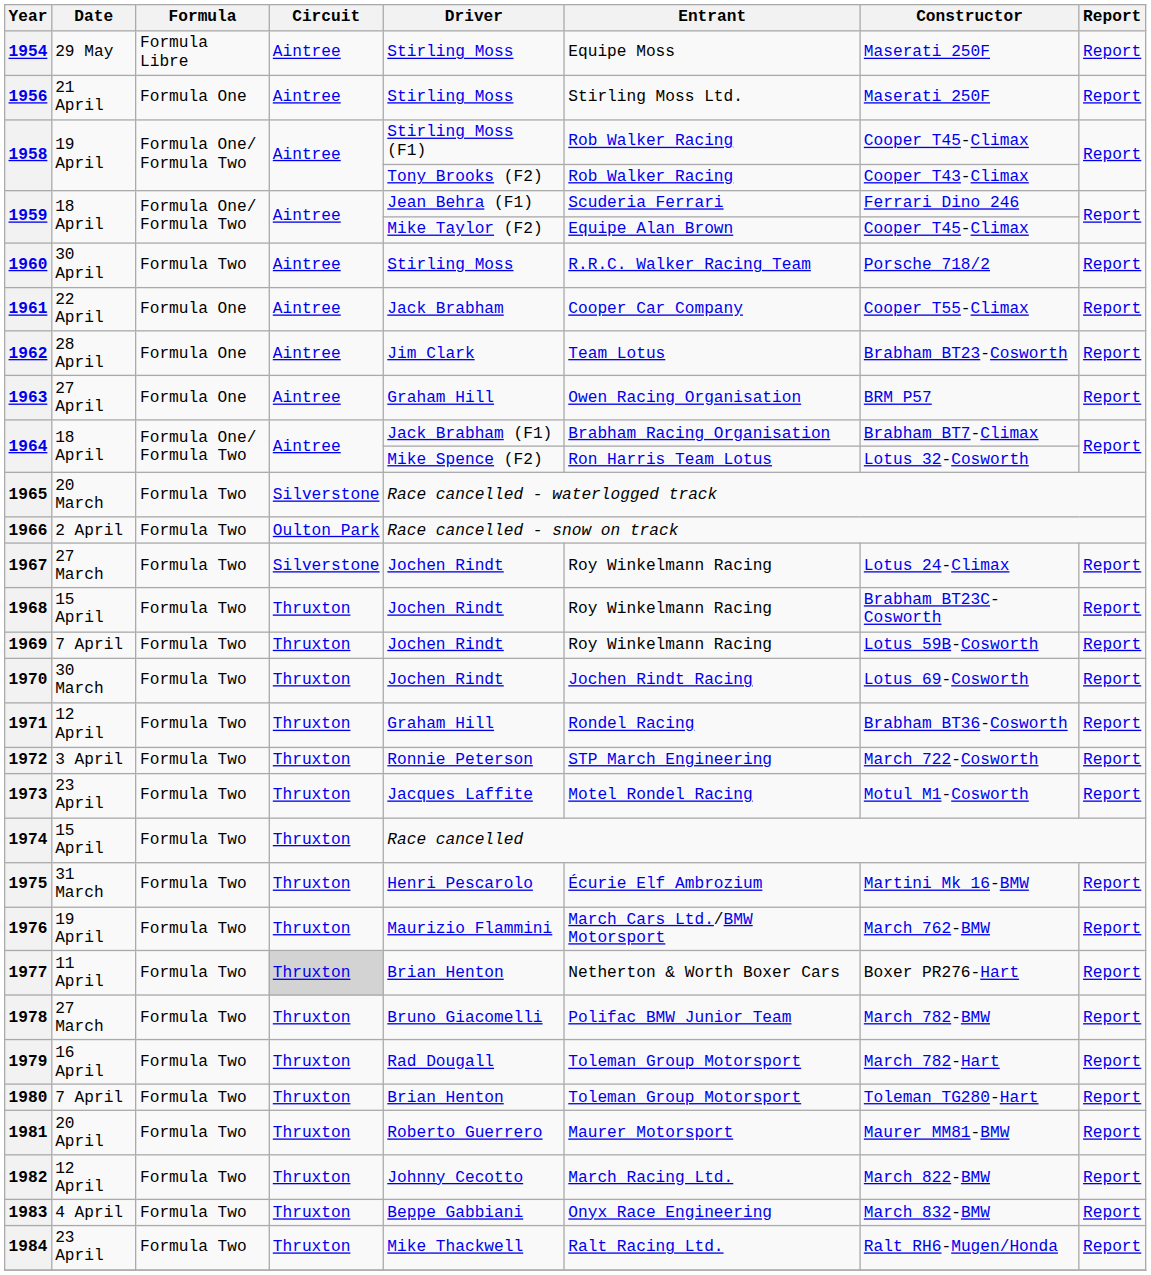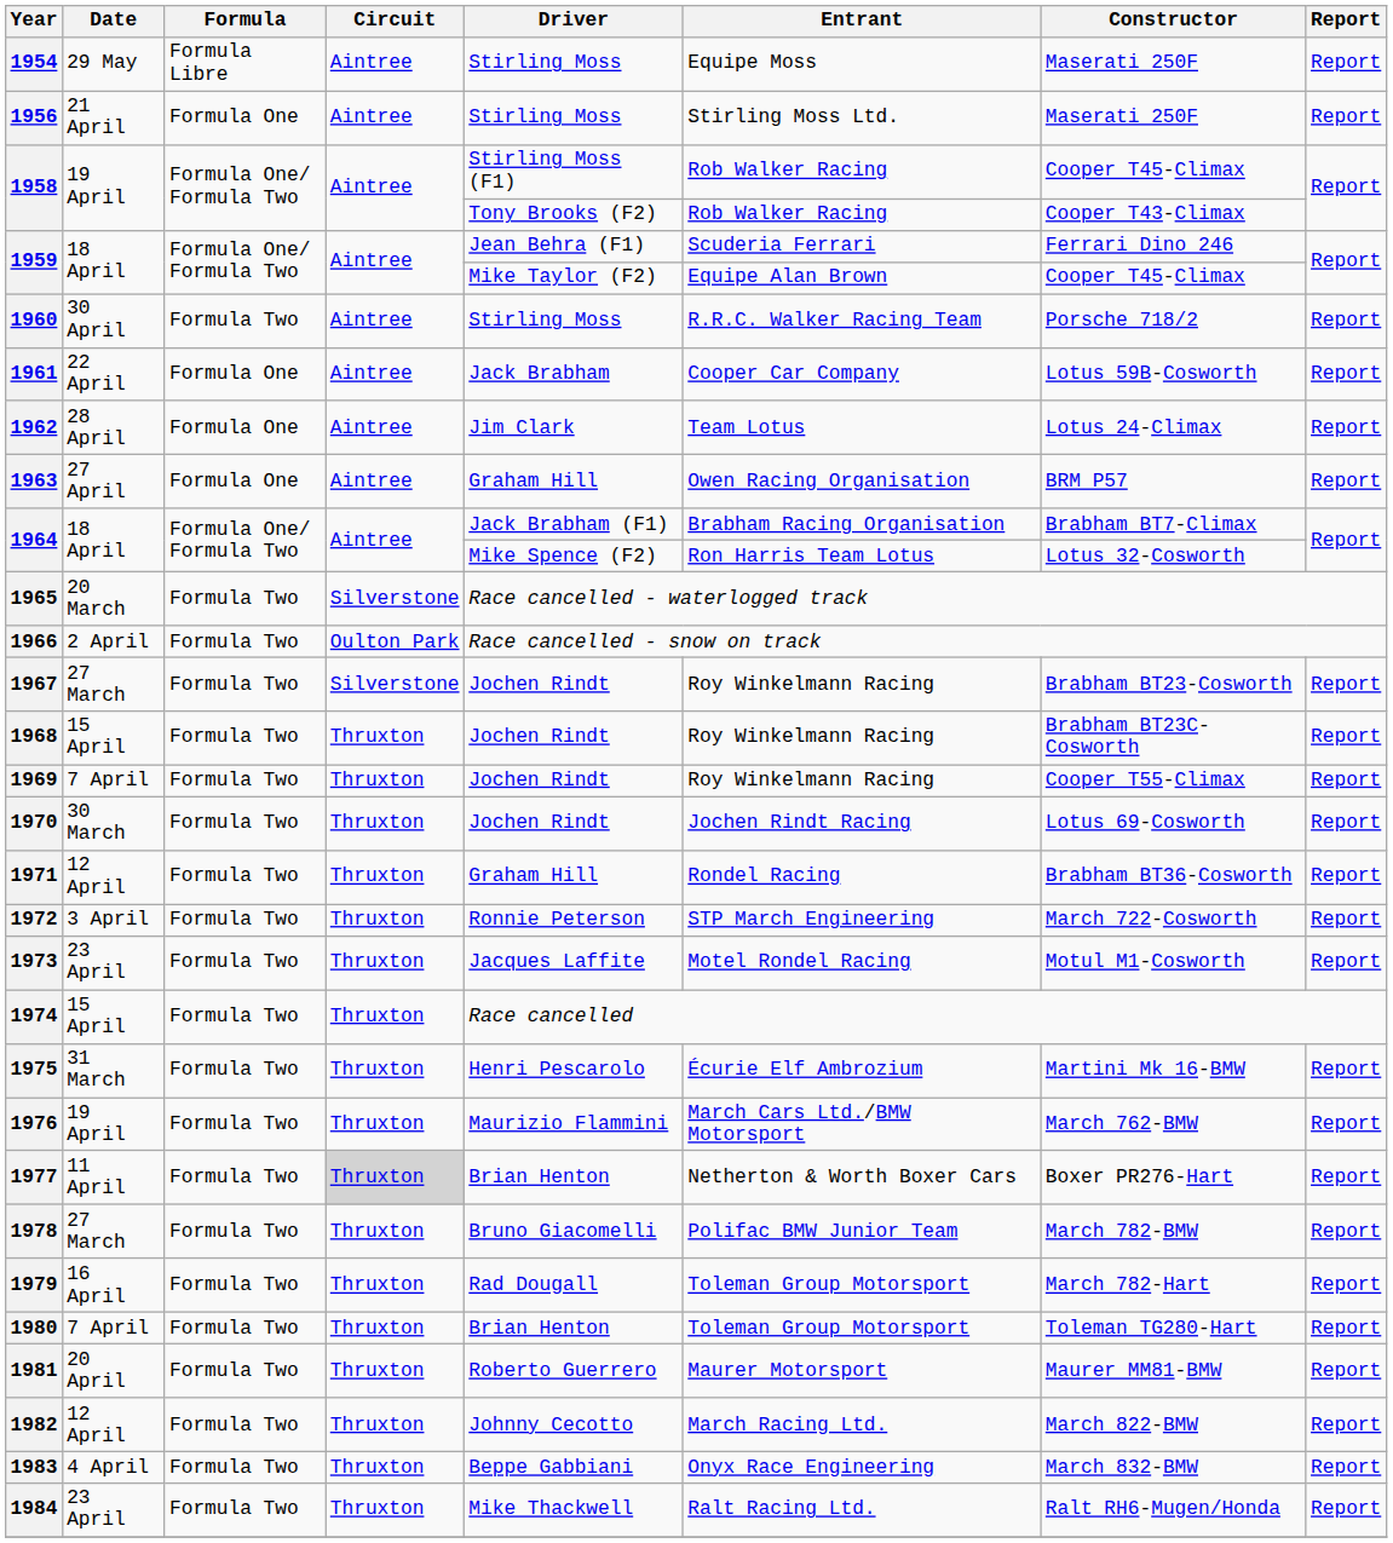1961 | Constructor: Cooper T55-Climax -> Lotus 59B-Cosworth
1962 | Constructor: Brabham BT23-Cosworth -> Lotus 24-Climax
1967 | Constructor: Lotus 24-Climax -> Brabham BT23-Cosworth
1969 | Constructor: Lotus 59B-Cosworth -> Cooper T55-Climax
